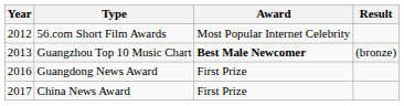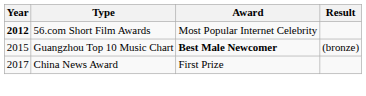56.com Short Film Awards | Year: normal -> bold
Guangzhou Top 10 Music Chart | Year: 2013 -> 2015
- row: 2016 | Guangdong News Award | First Prize
